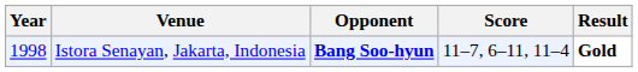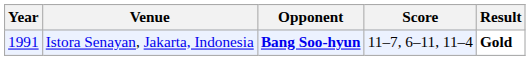Istora Senayan, Jakarta, Indonesia | Year: 1998 -> 1991
